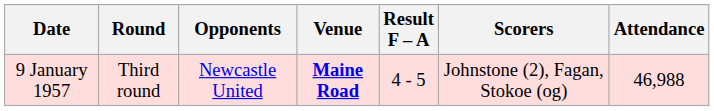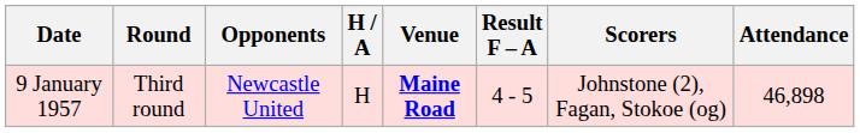+ column: H / A | H
9 January 1957 | Attendance: 46,988 -> 46,898
